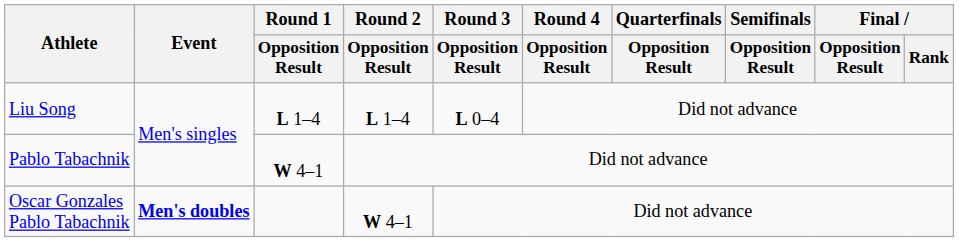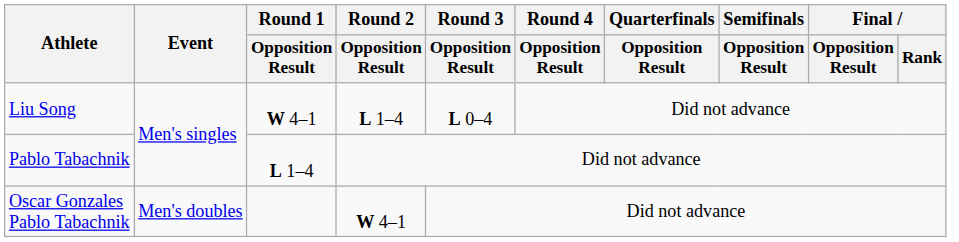Liu Song | Round 1 / Opposition Result: L 1–4 -> W 4–1
Pablo Tabachnik | Round 1 / Opposition Result: W 4–1 -> L 1–4
Oscar Gonzales Pablo Tabachnik | Event: bold -> normal
